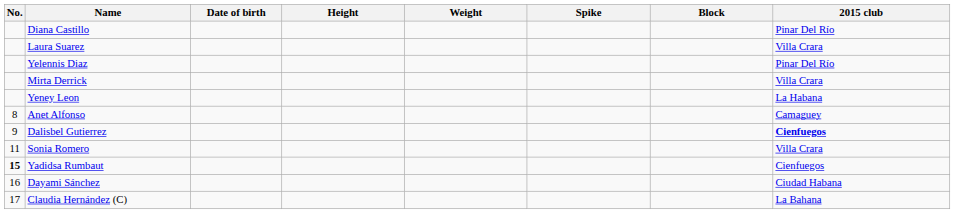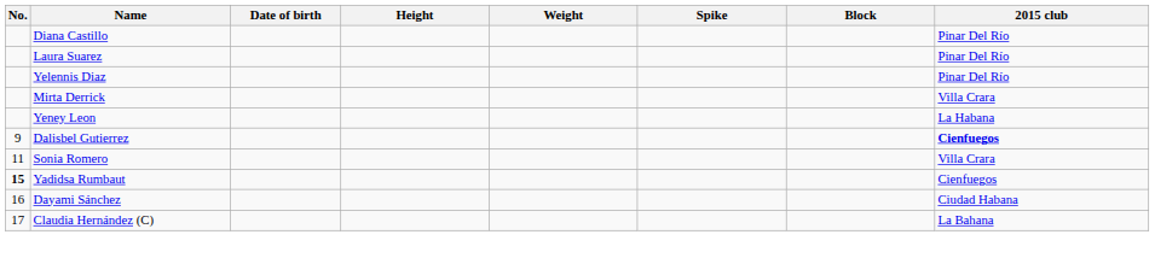Laura Suarez | 2015 club: Villa Crara -> Pinar Del Río
- row: 8 | Anet Alfonso | Camaguey
